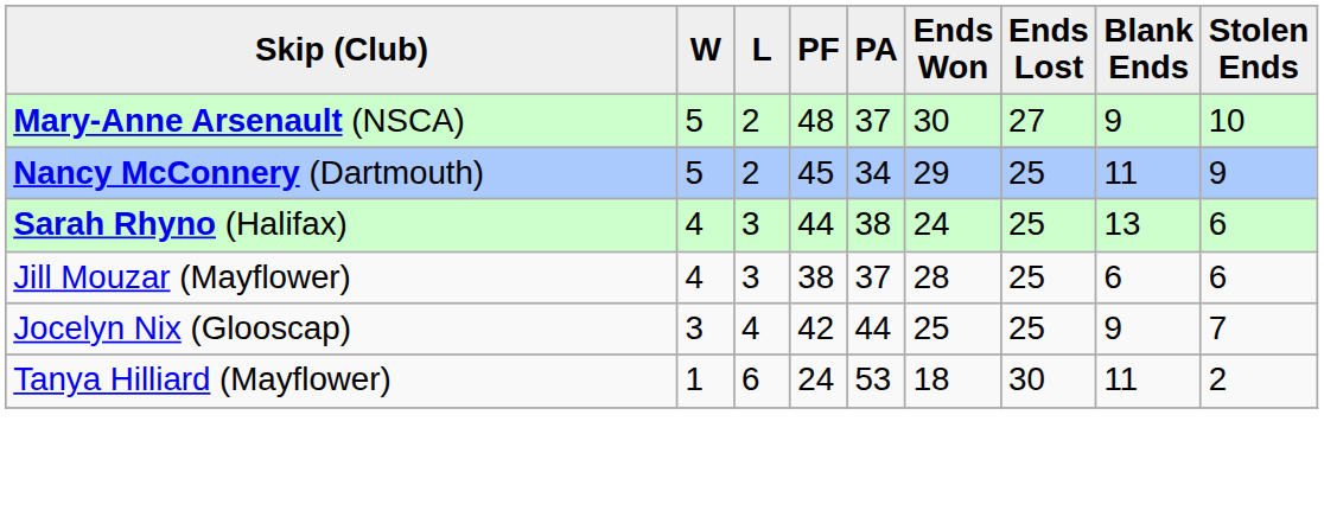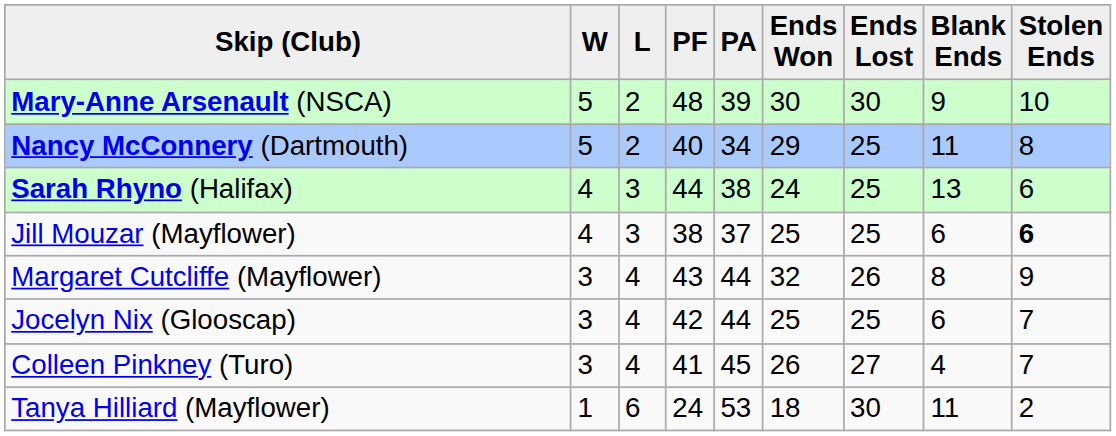Mary-Anne Arsenault (NSCA) | PA: 37 -> 39
Mary-Anne Arsenault (NSCA) | Ends Lost: 27 -> 30
Nancy McConnery (Dartmouth) | PF: 45 -> 40
Nancy McConnery (Dartmouth) | Stolen Ends: 9 -> 8
Jill Mouzar (Mayflower) | Ends Won: 28 -> 25
Jill Mouzar (Mayflower) | Stolen Ends: normal -> bold
+ row: Margaret Cutcliffe (Mayflower) | 3 | 4 | 43 | 44 | 32 | 26 | 8 | 9
Jocelyn Nix (Glooscap) | Blank Ends: 9 -> 6
+ row: Colleen Pinkney (Turo) | 3 | 4 | 41 | 45 | 26 | 27 | 4 | 7
